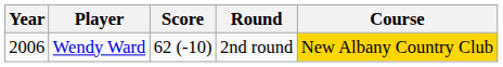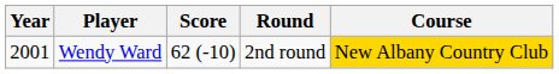Wendy Ward | Year: 2006 -> 2001
